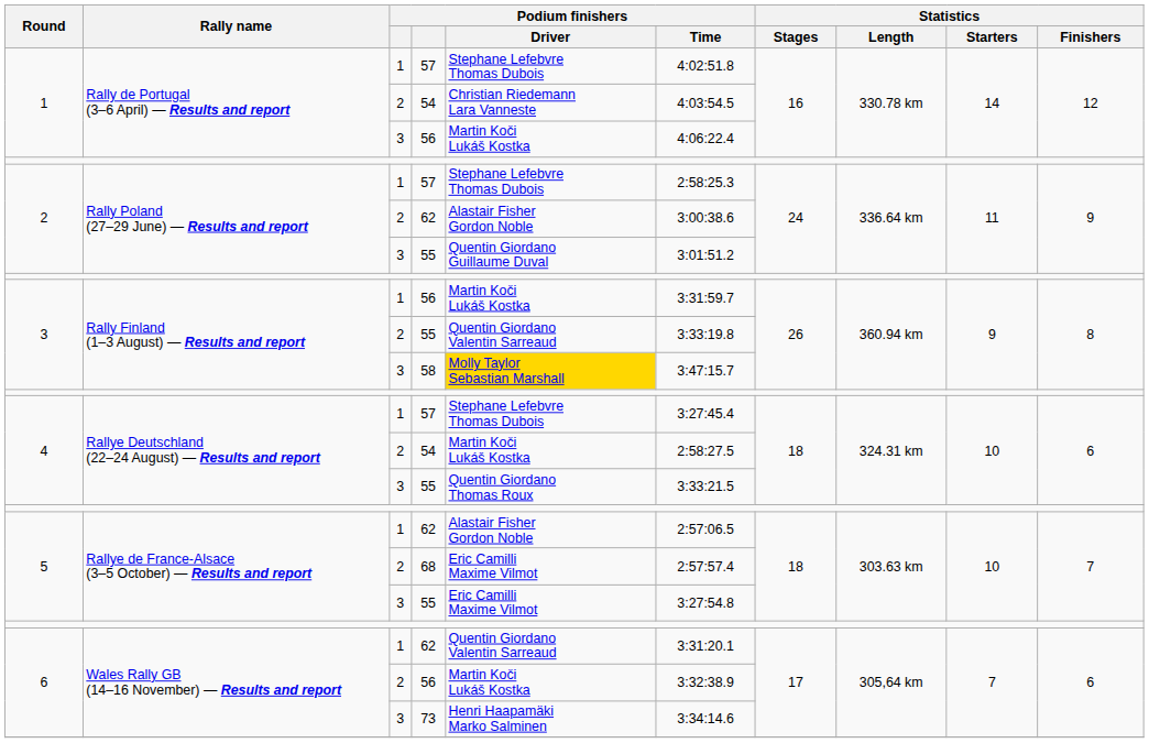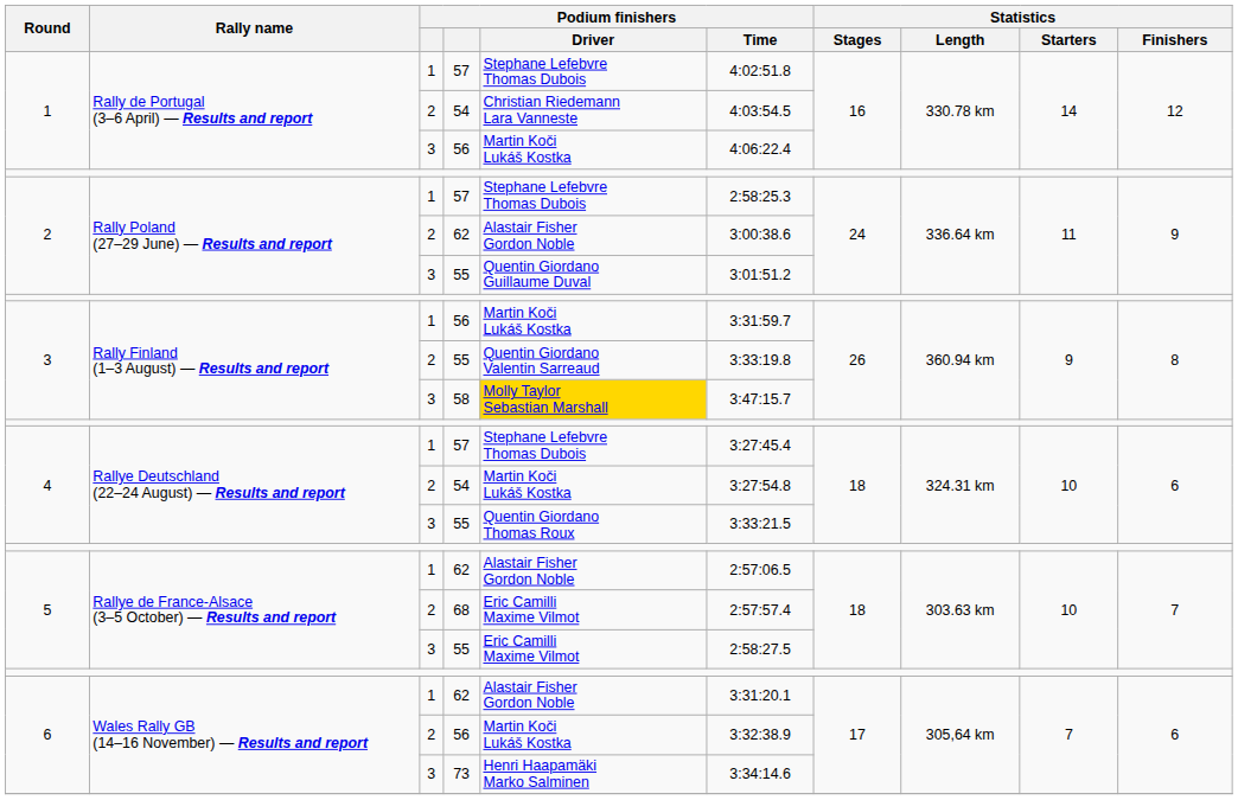4 / 54 | Podium finishers / Time: 2:58:27.5 -> 3:27:54.8
5 / 55 | Podium finishers / Time: 3:27:54.8 -> 2:58:27.5
6 / 62 | Podium finishers / Driver: Quentin Giordano Valentin Sarreaud -> Alastair Fisher Gordon Noble
